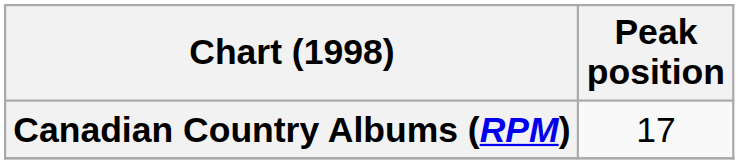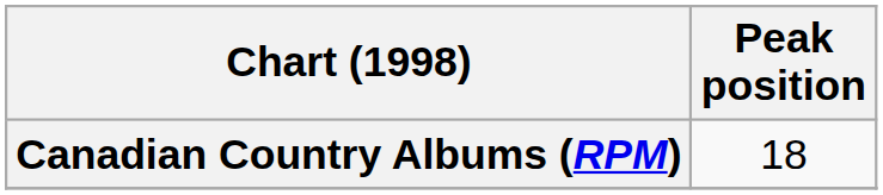Canadian Country Albums (RPM) | Peak position: 17 -> 18
